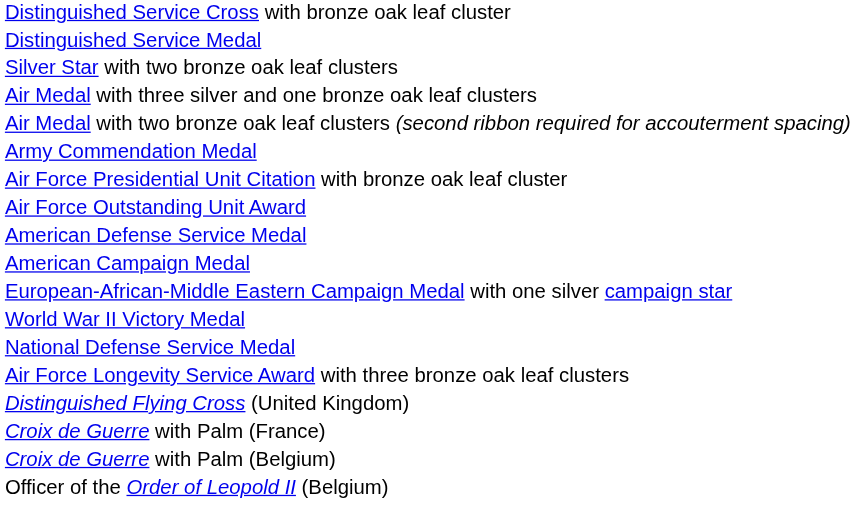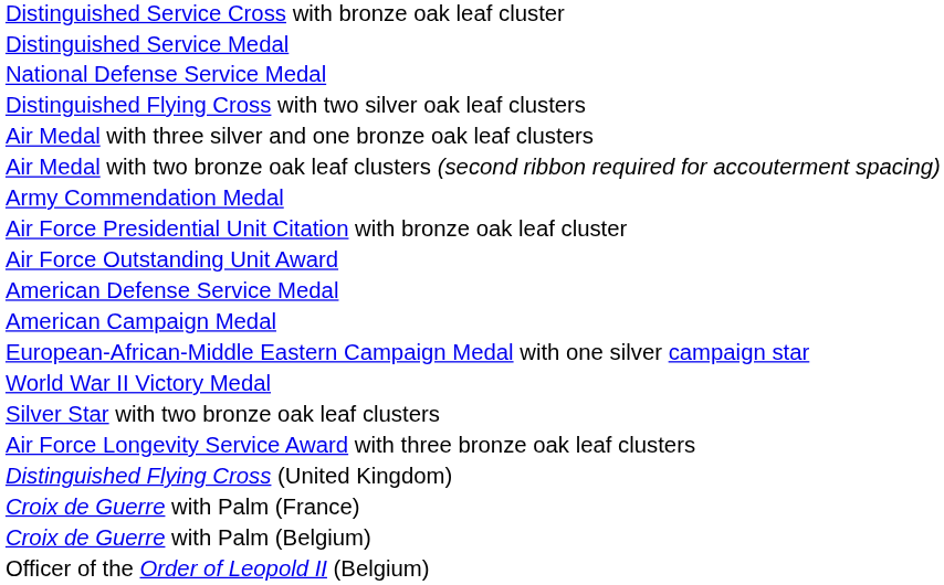rows swapped: Silver Star with two bronze oak leaf clusters <-> National Defense Service Medal
+ row: Distinguished Flying Cross with two silver oak leaf clusters
